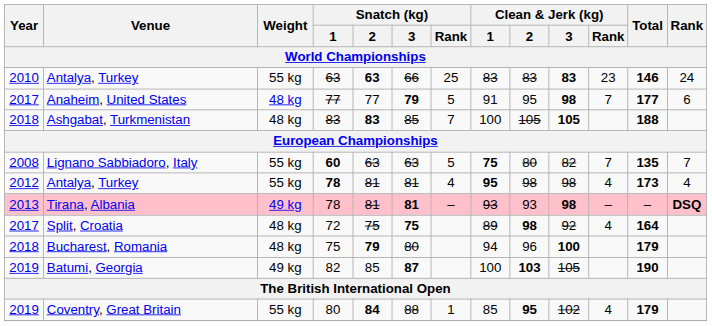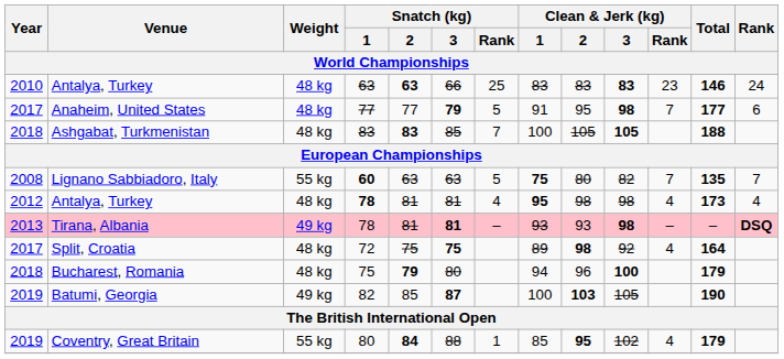Antalya, Turkey / 63 | Weight: 55 kg -> 48 kg
Antalya, Turkey / 78 | Weight: 55 kg -> 48 kg
